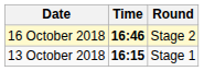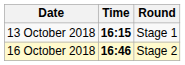rows swapped: 13 October 2018 <-> 16 October 2018
